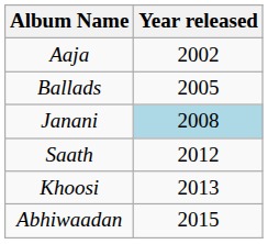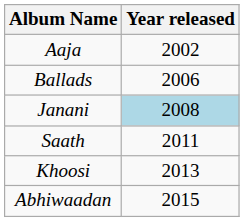Ballads | Year released: 2005 -> 2006
Saath | Year released: 2012 -> 2011
